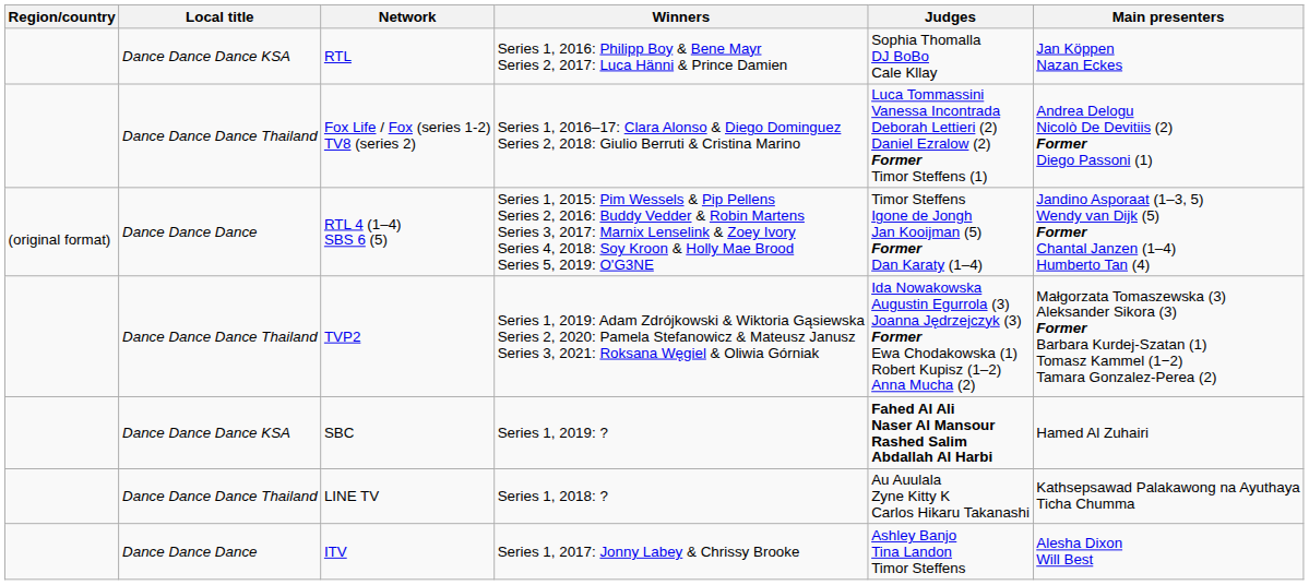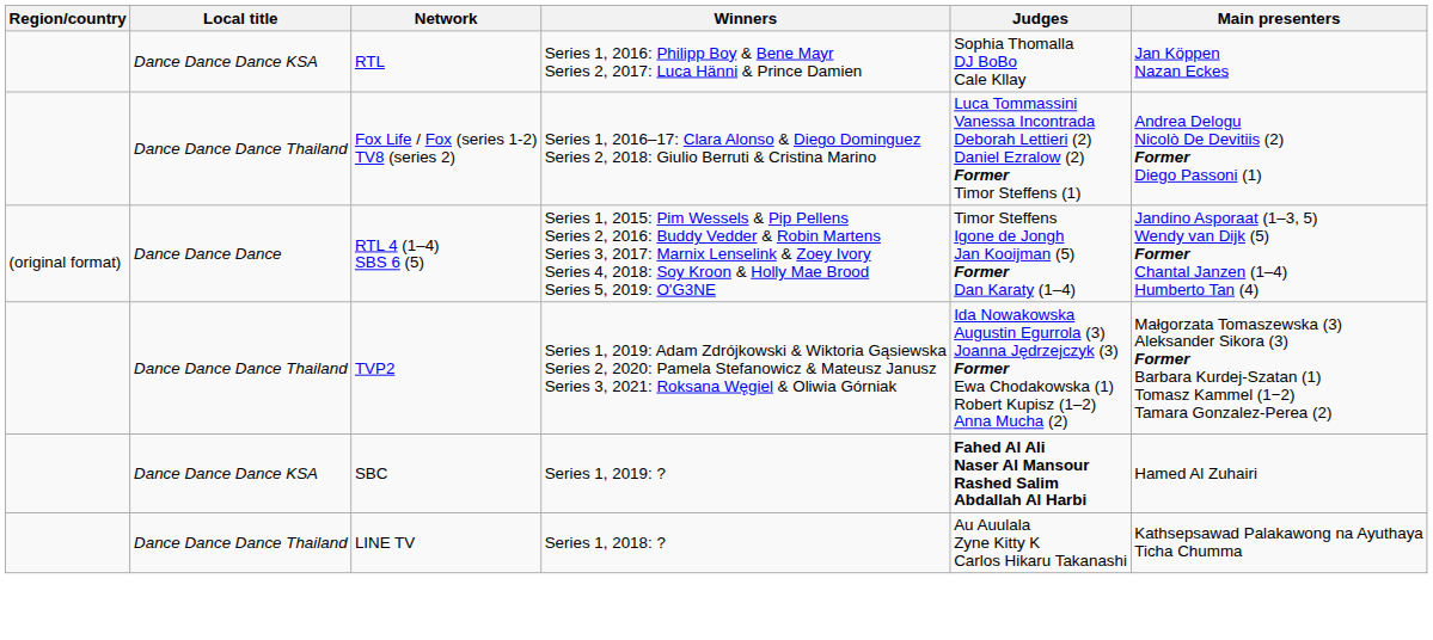- row: Dance Dance Dance | ITV | Series 1, 2017: Jonny Labey & Chrissy Brooke | Ashley Banjo Tina Landon Timor Steffens | Alesha Dixon Will Best
